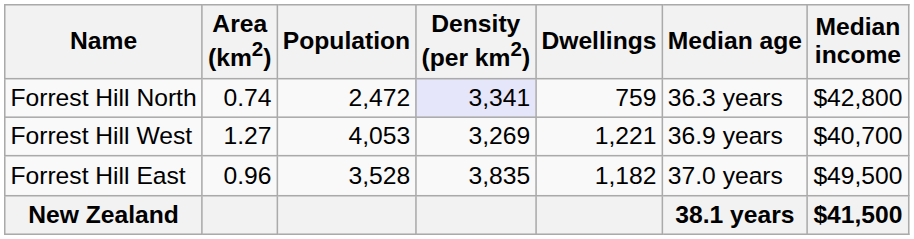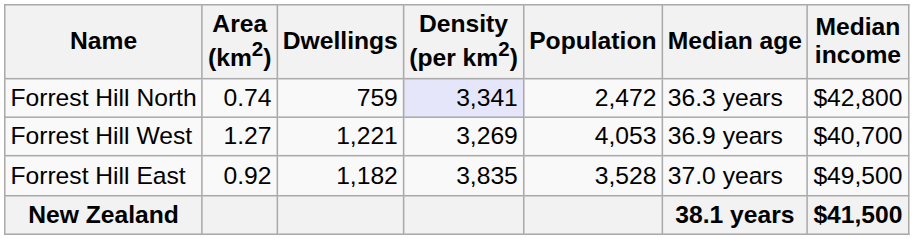columns swapped: Population <-> Dwellings
Forrest Hill East | Area (km2): 0.96 -> 0.92
